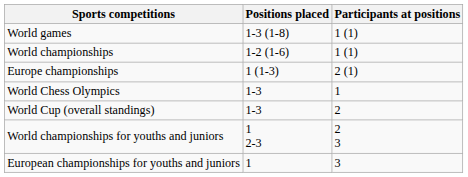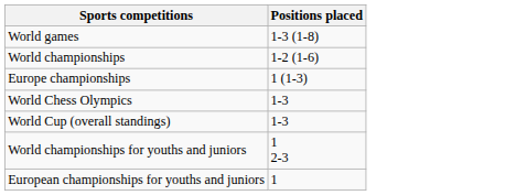- column: Participants at positions | 1 (1) | 1 (1) | 2 (1) | 1 | 2 | 2 3 | 3
